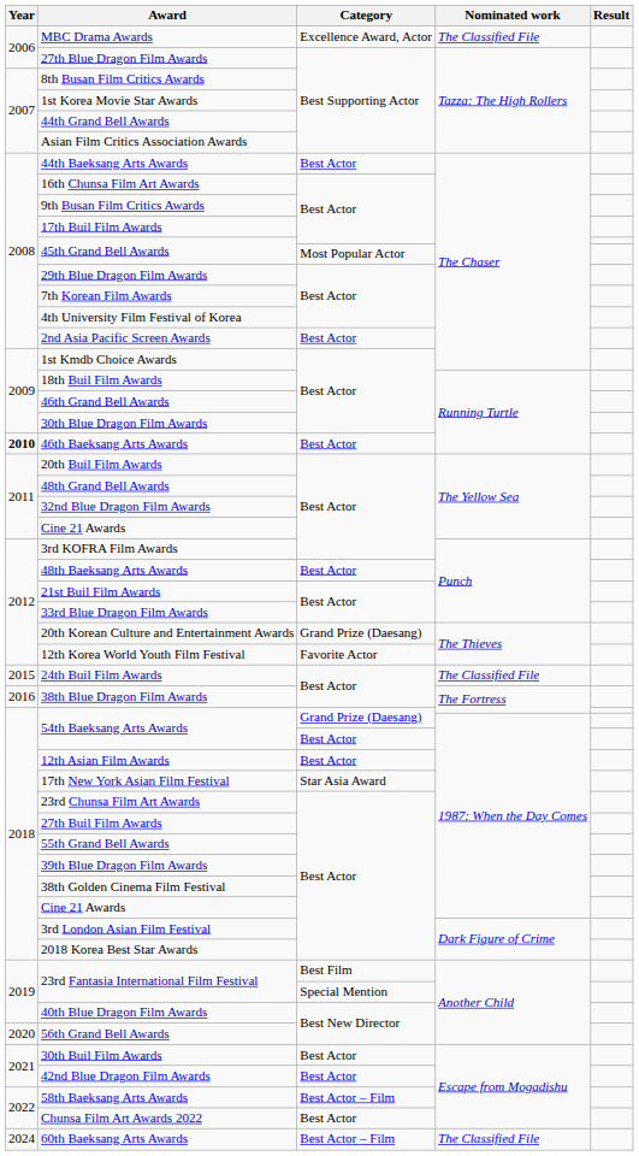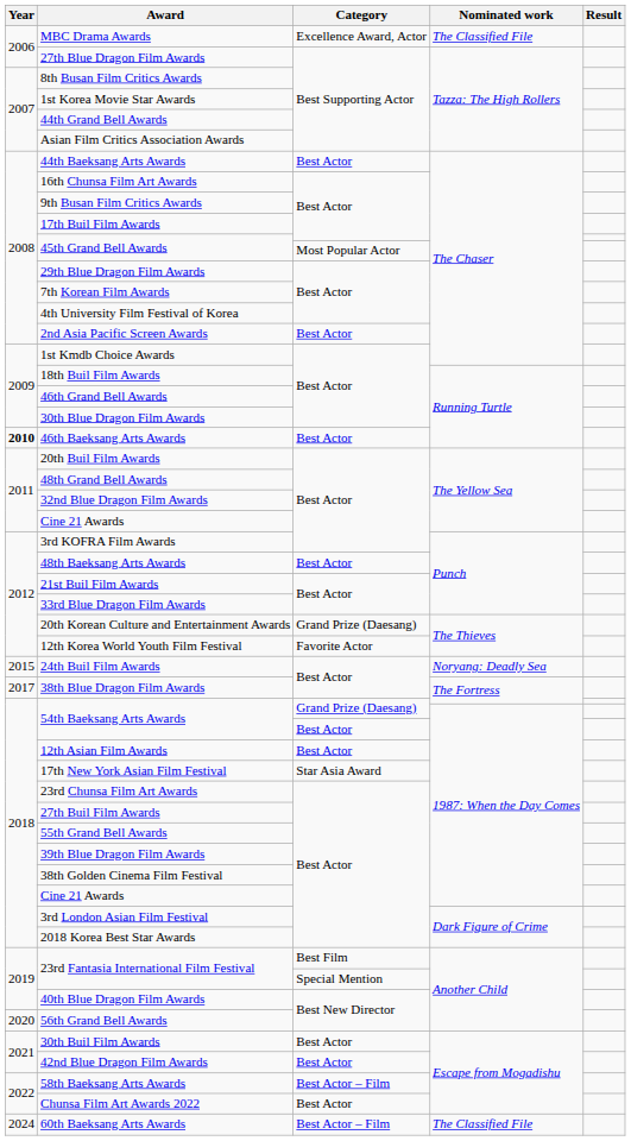24th Buil Film Awards | Nominated work: The Classified File -> Noryang: Deadly Sea
38th Blue Dragon Film Awards | Year: 2016 -> 2017
